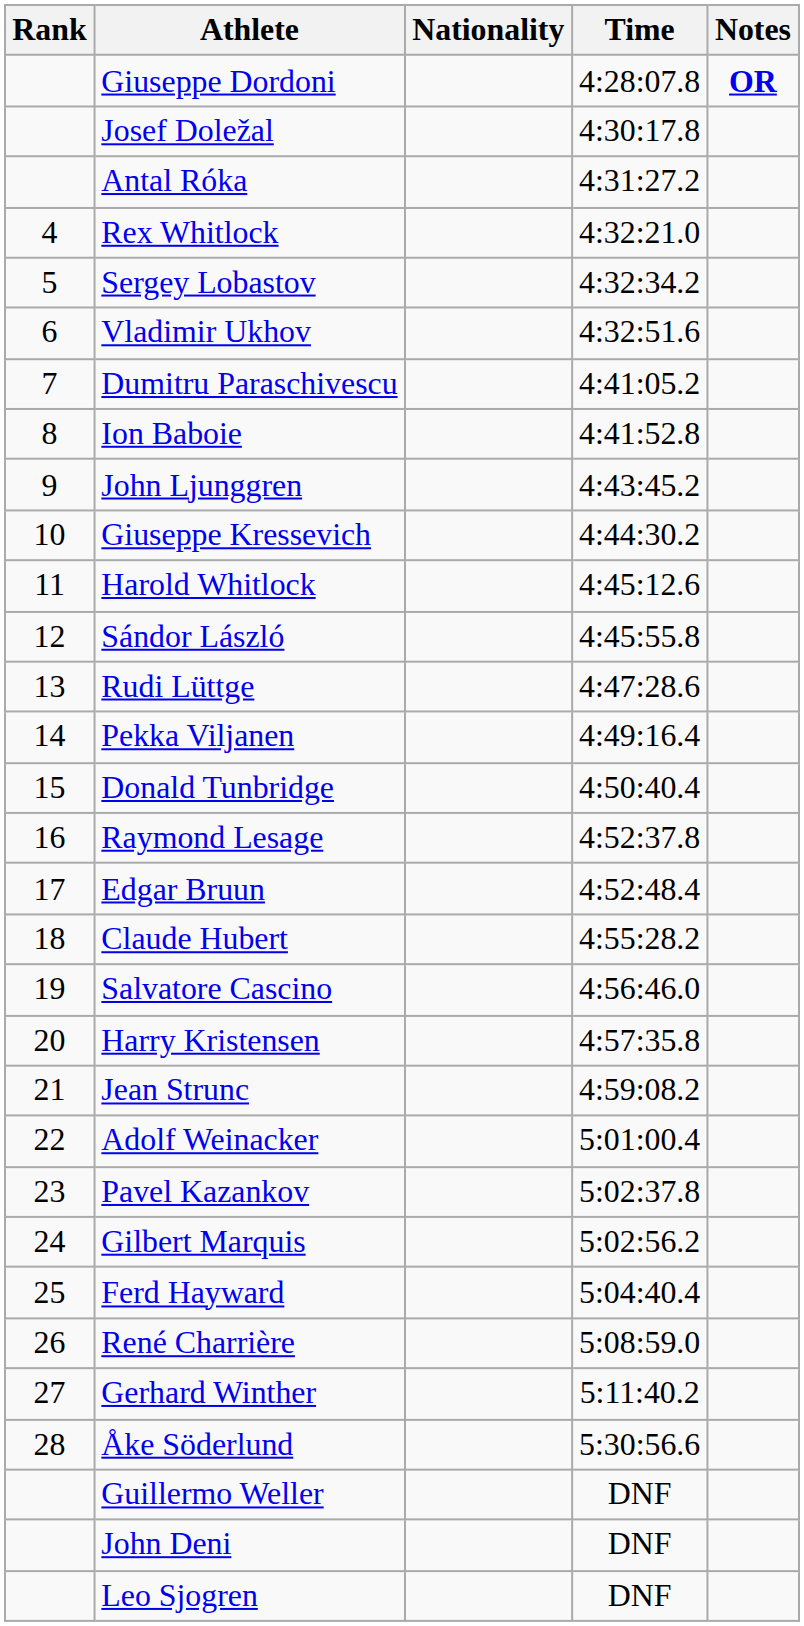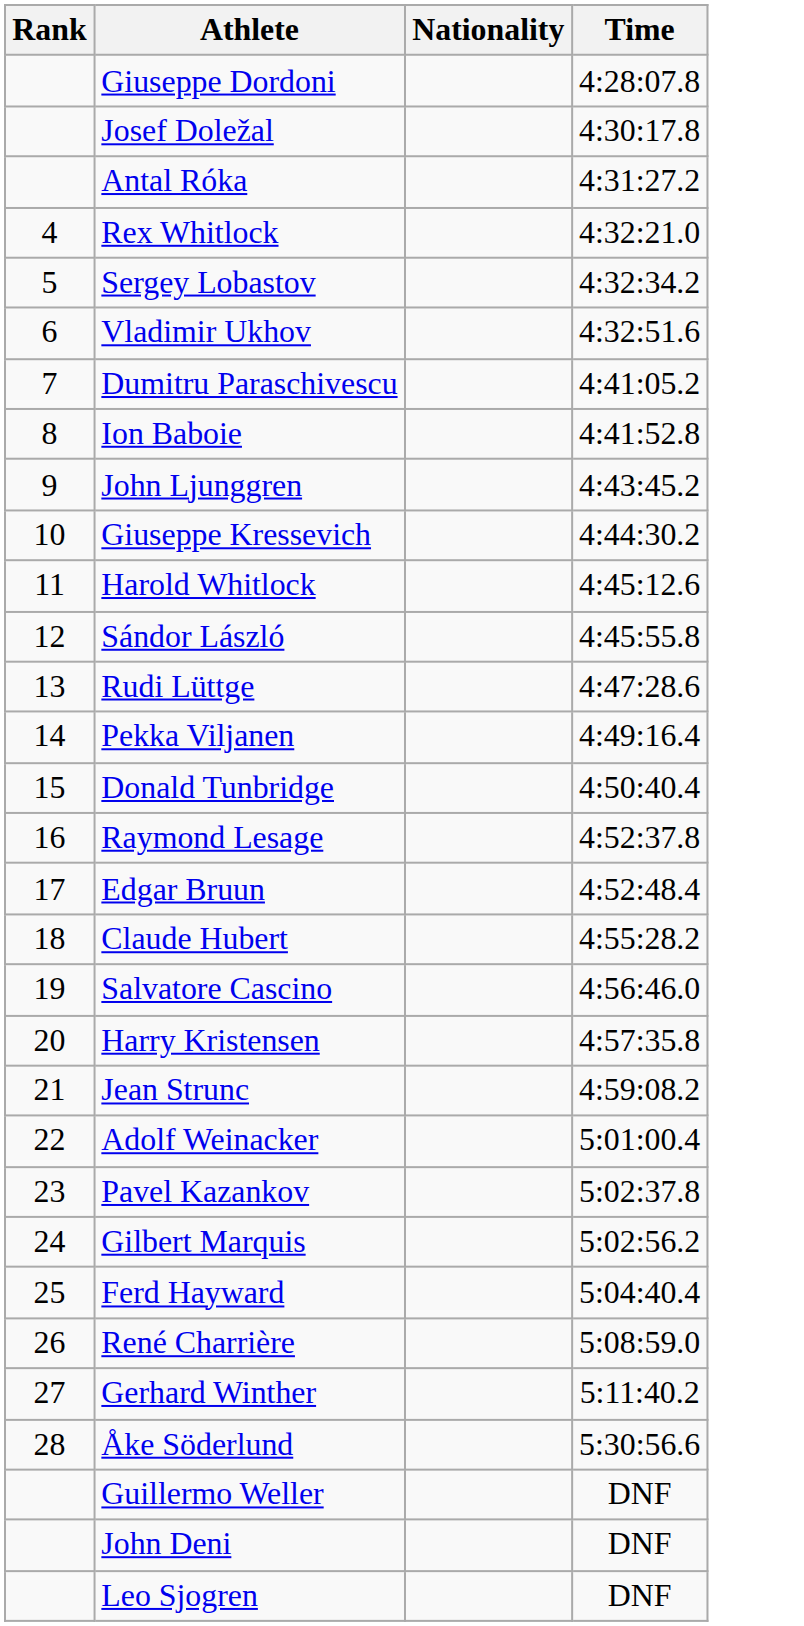- column: Notes | OR
